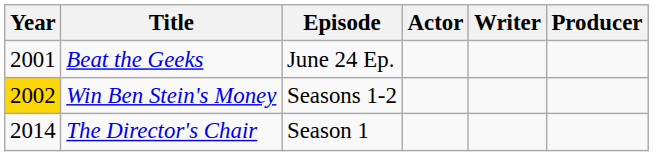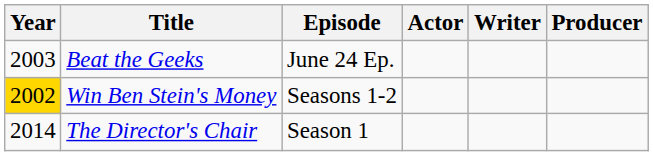Beat the Geeks | Year: 2001 -> 2003
